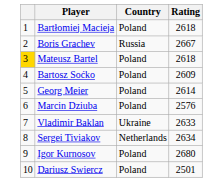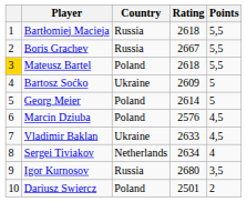+ column: Points | 5,5 | 5,5 | 5,5 | 5 | 5 | 4,5 | 4,5 | 4 | 3,5 | 2
Bartłomiej Macieja | Country: Poland -> Russia
Bartosz Soćko | Country: Poland -> Ukraine
Igor Kurnosov | Country: Poland -> Russia
